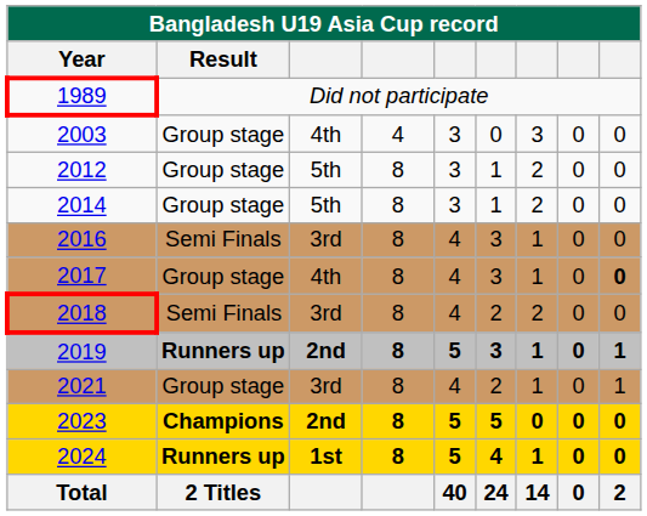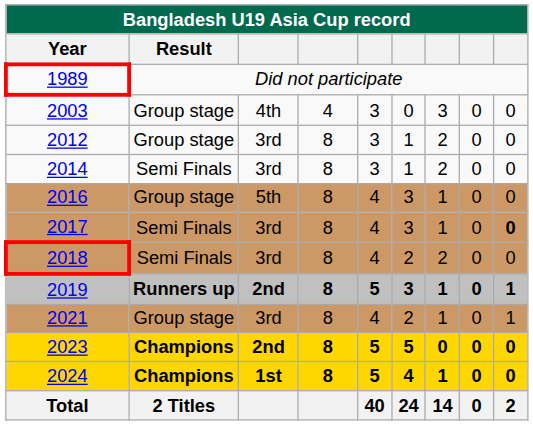2012 | column 3: 5th -> 3rd
2014 | Result: Group stage -> Semi Finals
2014 | column 3: 5th -> 3rd
2016 | Result: Semi Finals -> Group stage
2016 | column 3: 3rd -> 5th
2017 | Result: Group stage -> Semi Finals
2017 | column 3: 4th -> 3rd
2024 | Result: Runners up -> Champions
